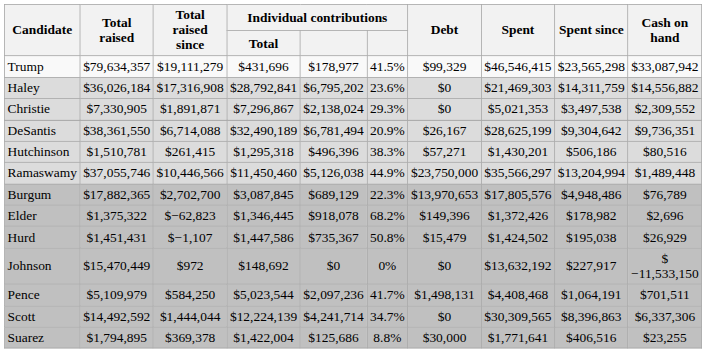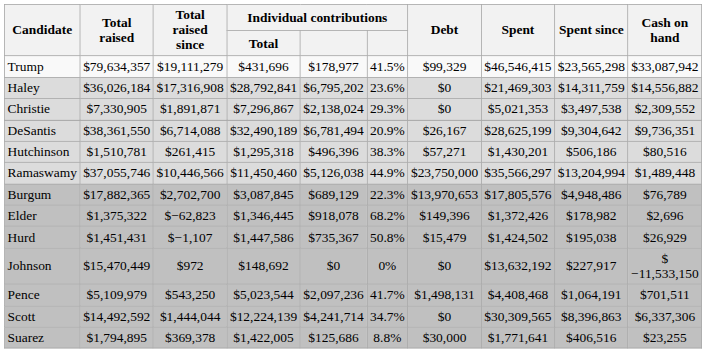Pence | Total raised since: $584,250 -> $543,250
Suarez | Individual contributions / Total: $1,422,004 -> $1,422,005
